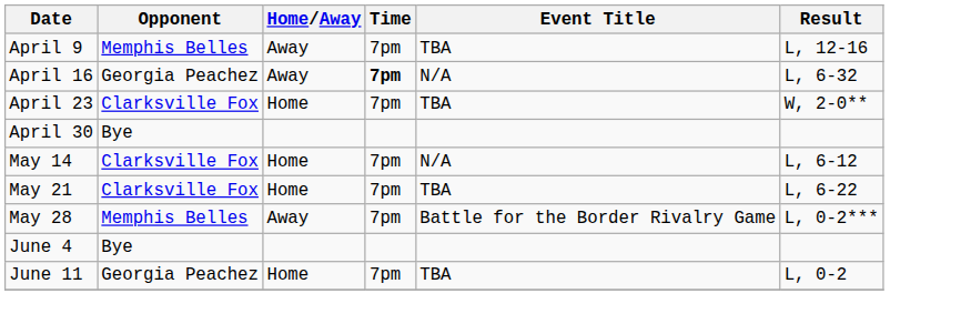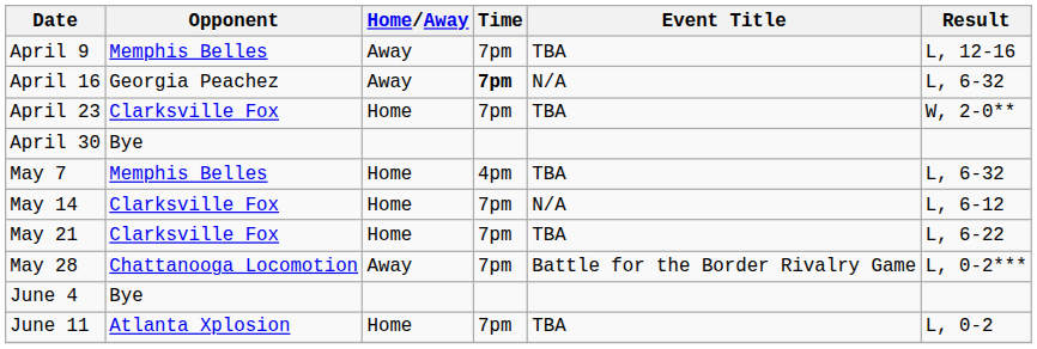+ row: May 7 | Memphis Belles | Home | 4pm | TBA | L, 6-32
May 28 | Opponent: Memphis Belles -> Chattanooga Locomotion
June 11 | Opponent: Georgia Peachez -> Atlanta Xplosion
